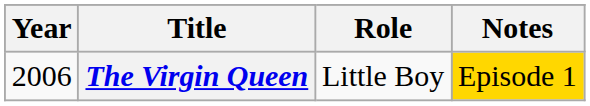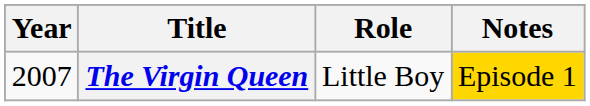The Virgin Queen | Year: 2006 -> 2007
